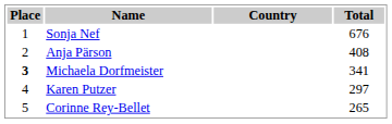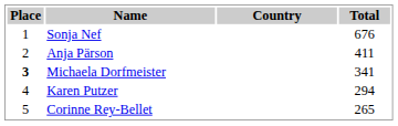Anja Pärson | Total: 408 -> 411
Karen Putzer | Total: 297 -> 294
